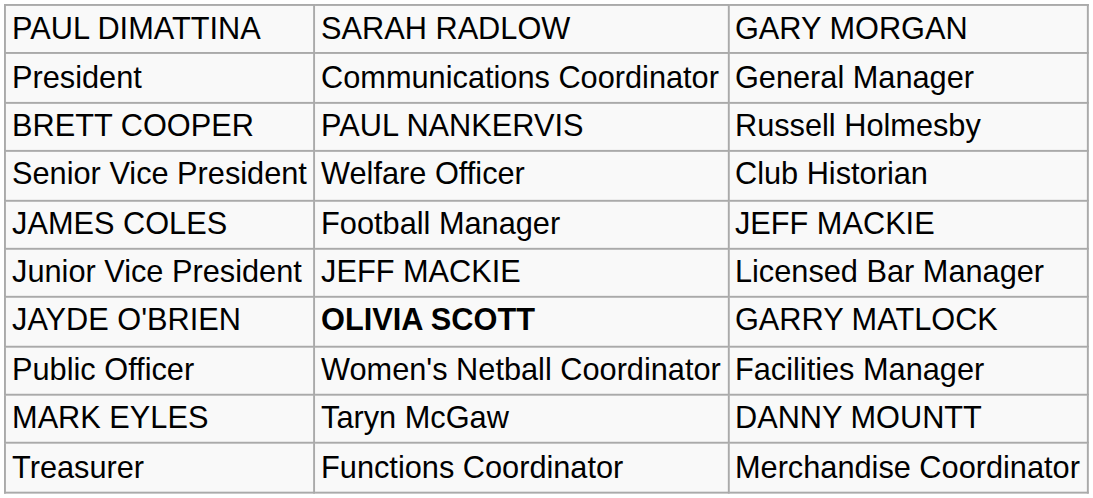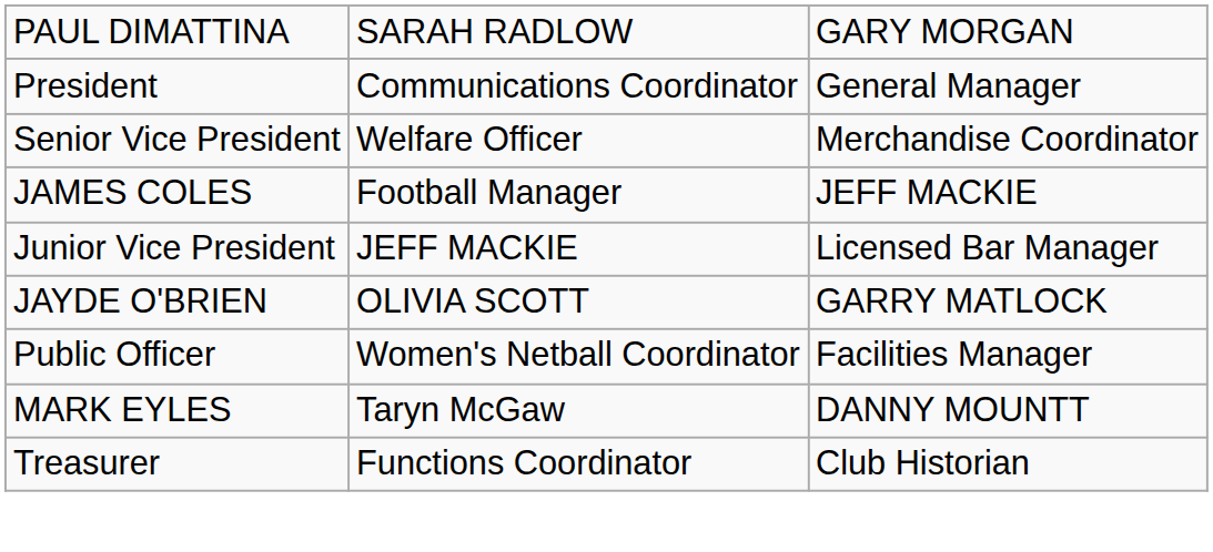- row: BRETT COOPER | PAUL NANKERVIS | Russell Holmesby
Senior Vice President | column 3: Club Historian -> Merchandise Coordinator
JAYDE O'BRIEN | column 2: bold -> normal
Treasurer | column 3: Merchandise Coordinator -> Club Historian
